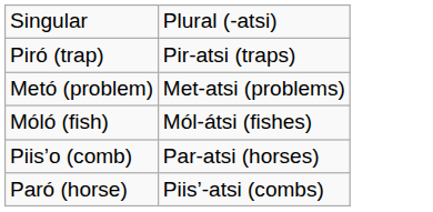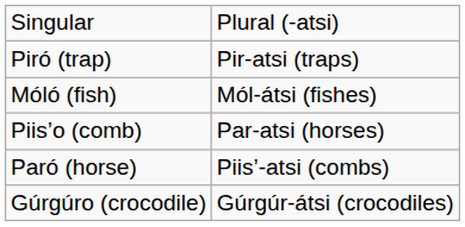- row: Metó (problem) | Met-atsi (problems)
+ row: Gúrgúro (crocodile) | Gúrgúr-átsi (crocodiles)
